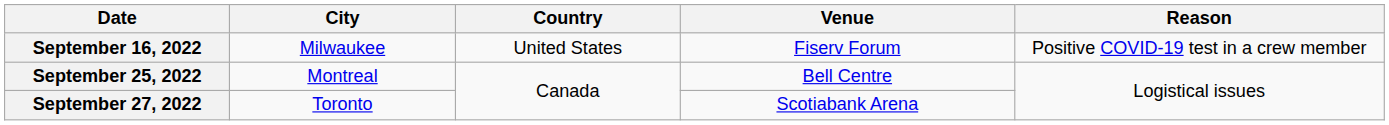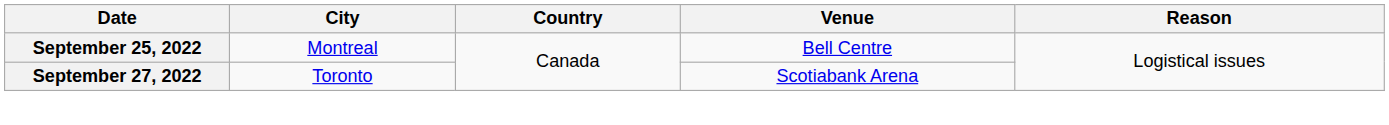- row: September 16, 2022 | Milwaukee | United States | Fiserv Forum | Positive COVID-19 test in a crew member
